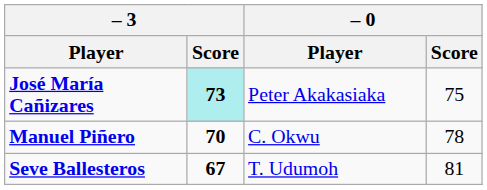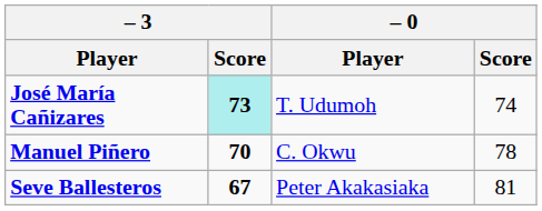José María Cañizares | – 0 / Player: Peter Akakasiaka -> T. Udumoh
José María Cañizares | – 0 / Score: 75 -> 74
Seve Ballesteros | – 0 / Player: T. Udumoh -> Peter Akakasiaka
